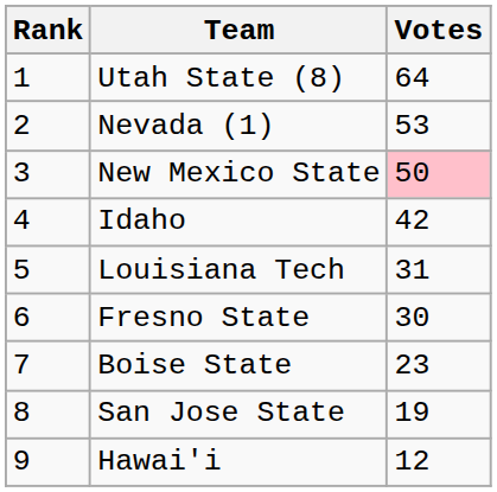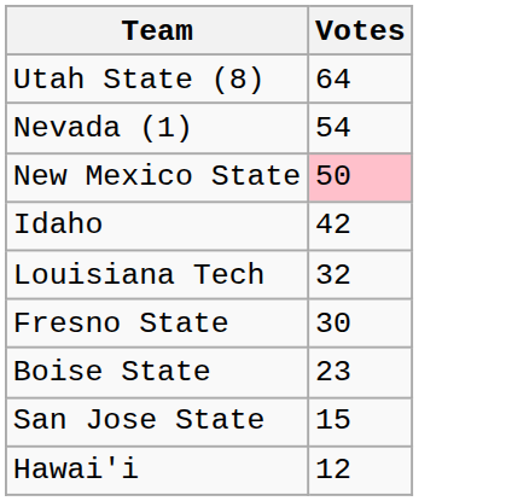- column: Rank | 1 | 2 | 3 | 4 | 5 | 6 | 7 | 8 | 9
Nevada (1) | Votes: 53 -> 54
Louisiana Tech | Votes: 31 -> 32
San Jose State | Votes: 19 -> 15
